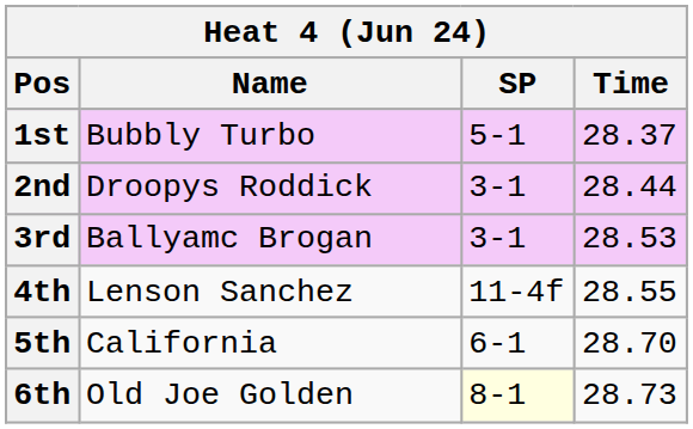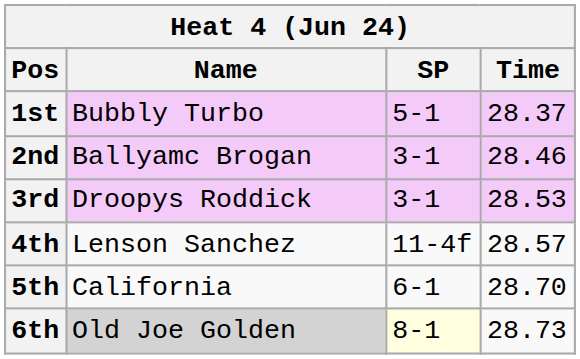2nd | Name: Droopys Roddick -> Ballyamc Brogan
2nd | Time: 28.44 -> 28.46
3rd | Name: Ballyamc Brogan -> Droopys Roddick
4th | Time: 28.55 -> 28.57
6th | Name: no background -> lightgrey background
